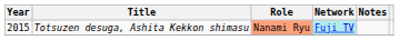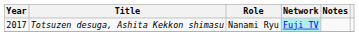Totsuzen desuga, Ashita Kekkon shimasu | Year: 2015 -> 2017
Totsuzen desuga, Ashita Kekkon shimasu | Role: lightsalmon background -> no background
